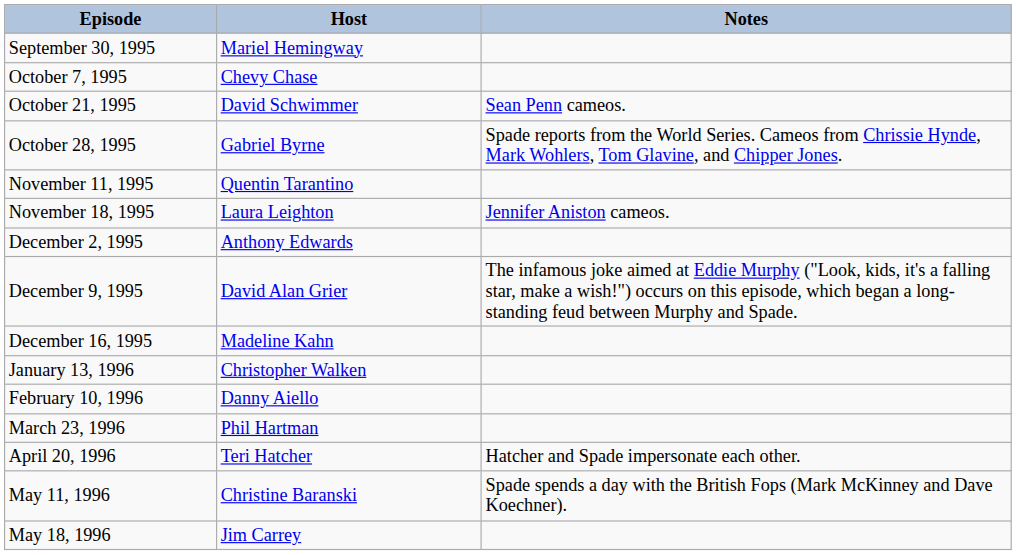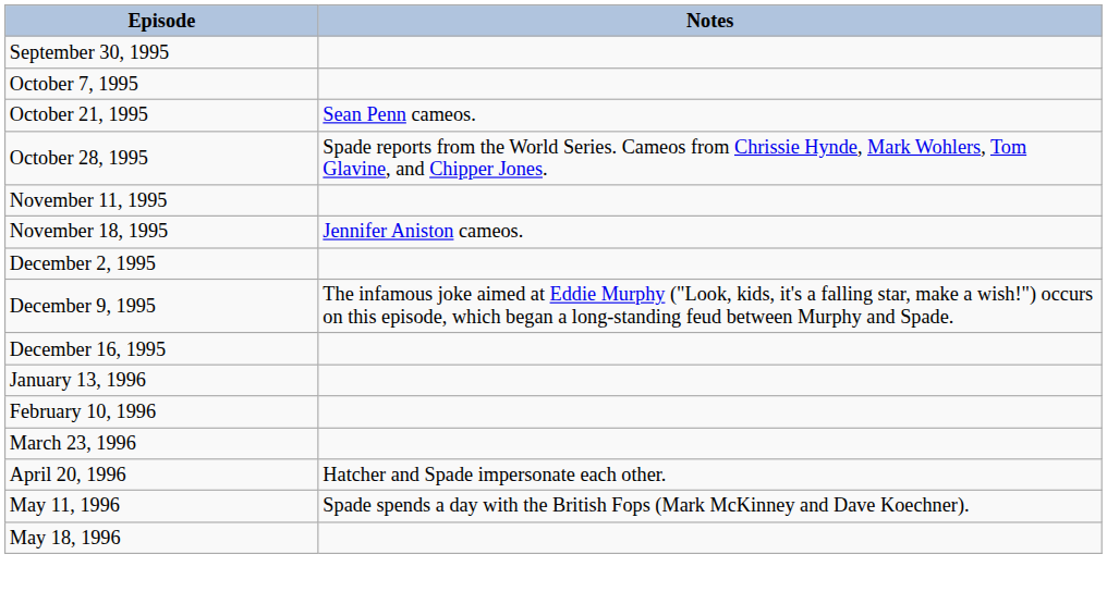- column: Host | Mariel Hemingway | Chevy Chase | David Schwimmer | Gabriel Byrne | Quentin Tarantino | Laura Leighton | Anthony Edwards | David Alan Grier | Madeline Kahn | Christopher Walken | Danny Aiello | Phil Hartman | Teri Hatcher | Christine Baranski | Jim Carrey
